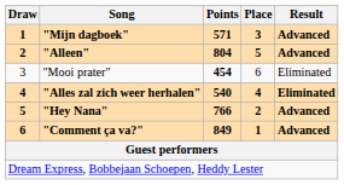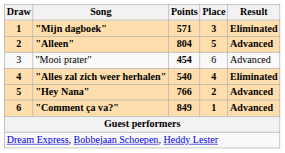"Mijn dagboek" | Result: Advanced -> Eliminated
"Mooi prater" | Result: Eliminated -> Advanced
